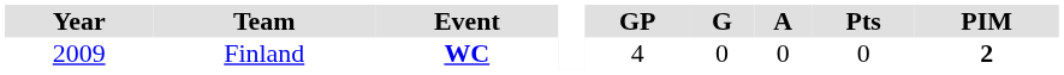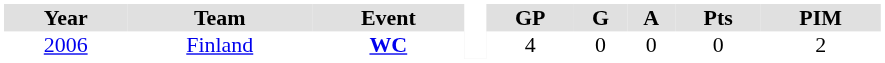Finland | Year: 2009 -> 2006
Finland | PIM: bold -> normal
